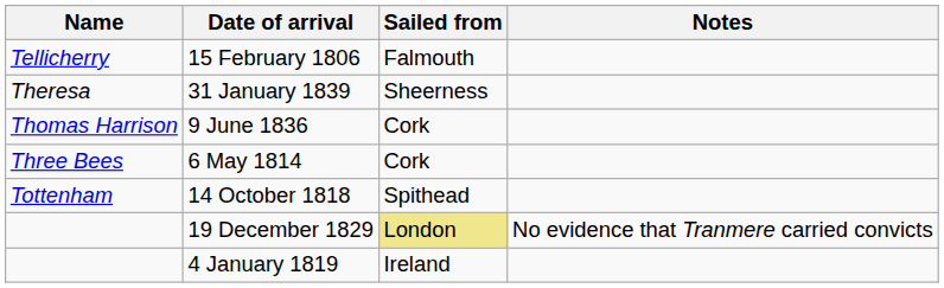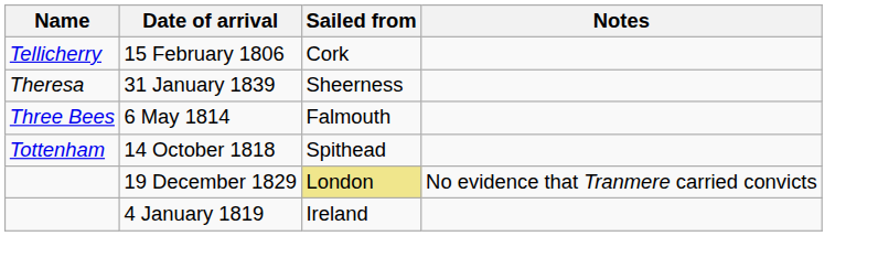15 February 1806 | Sailed from: Falmouth -> Cork
- row: Thomas Harrison | 9 June 1836 | Cork
6 May 1814 | Sailed from: Cork -> Falmouth
